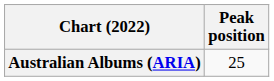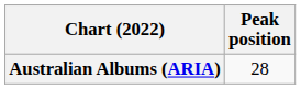Australian Albums (ARIA) | Peak position: 25 -> 28
